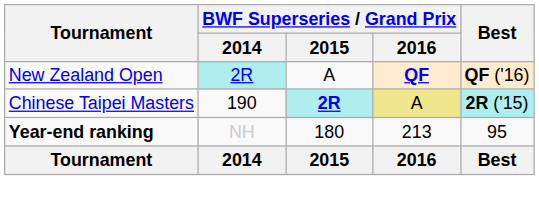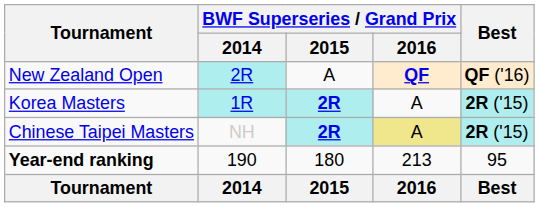+ row: Korea Masters | 1R | 2R | A | 2R ('15)
Chinese Taipei Masters | BWF Superseries / Grand Prix / 2014: 190 -> NH
Year-end ranking | BWF Superseries / Grand Prix / 2014: NH -> 190
